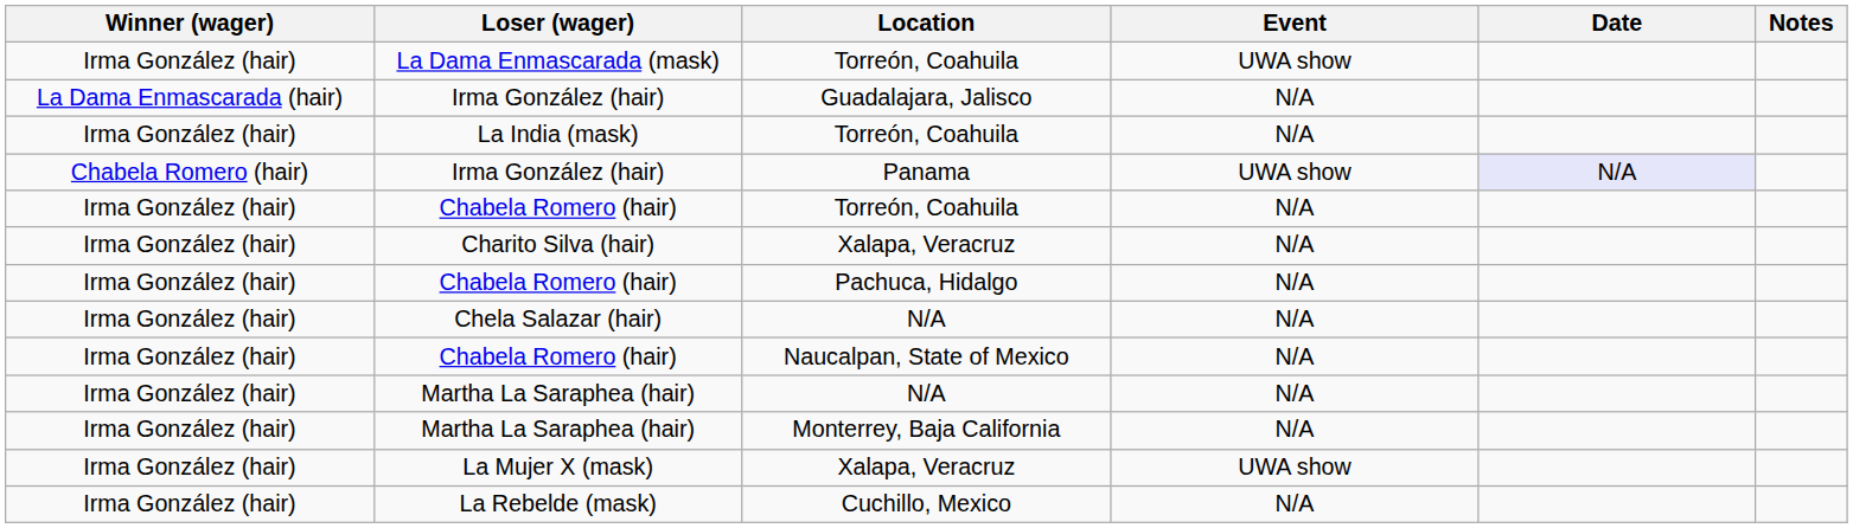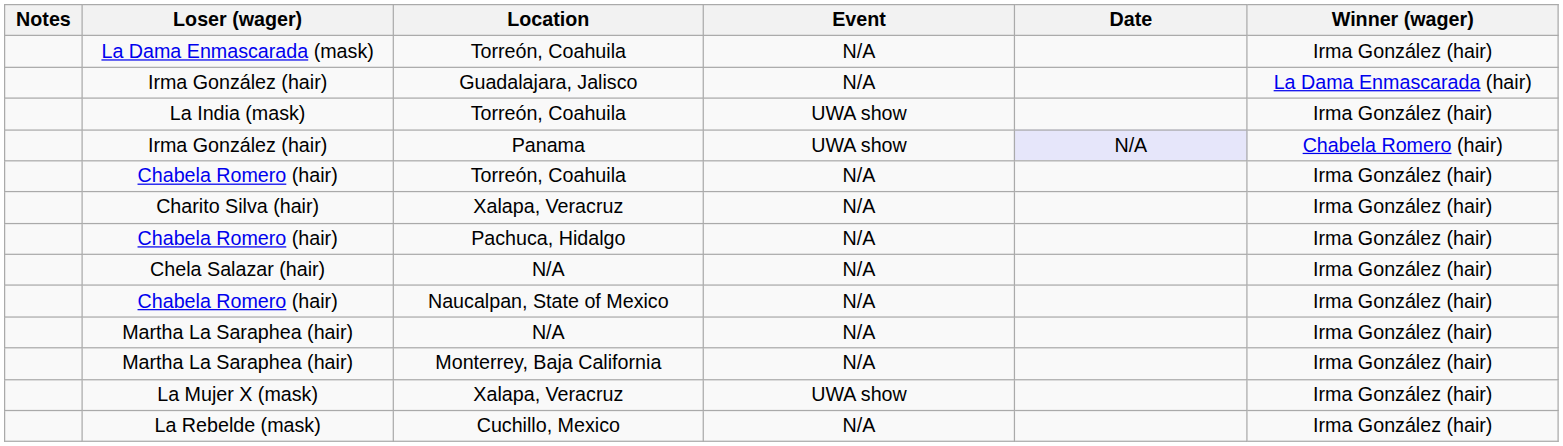columns swapped: Winner (wager) <-> Notes
La Dama Enmascarada (mask) | Event: UWA show -> N/A
La India (mask) | Event: N/A -> UWA show
